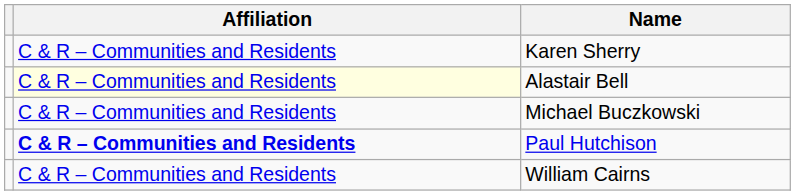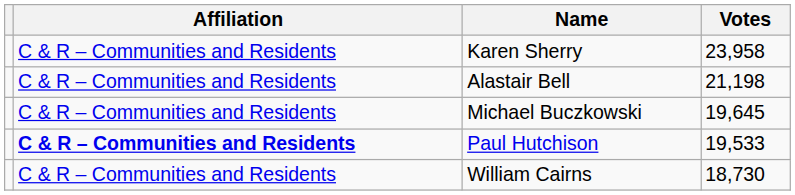+ column: Votes | 23,958 | 21,198 | 19,645 | 19,533 | 18,730
Alastair Bell | Affiliation: lightyellow background -> no background
